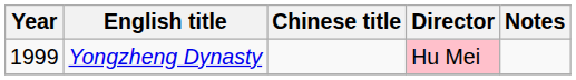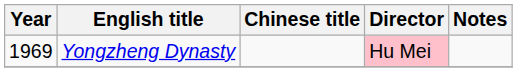Yongzheng Dynasty | Year: 1999 -> 1969
